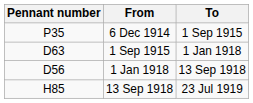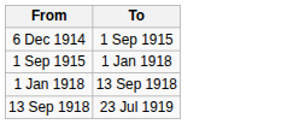- column: Pennant number | P35 | D63 | D56 | H85
